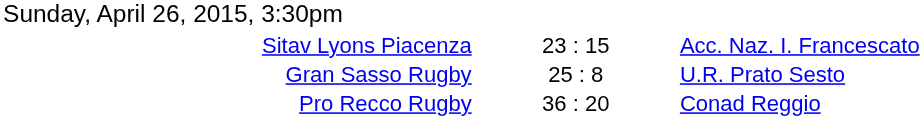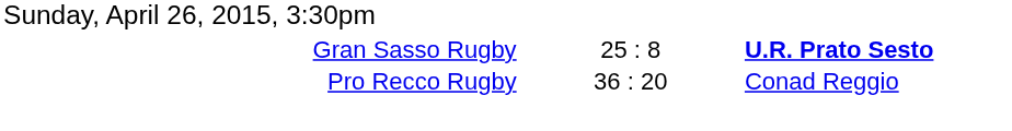- row: Sitav Lyons Piacenza | 23 : 15 | Acc. Naz. I. Francescato
Gran Sasso Rugby | column 3: normal -> bold
